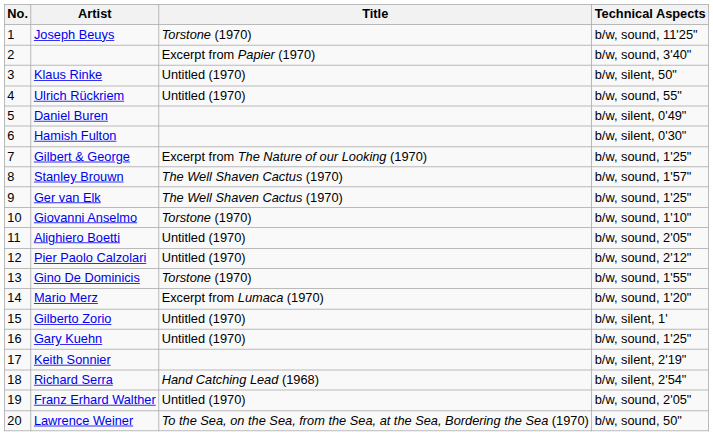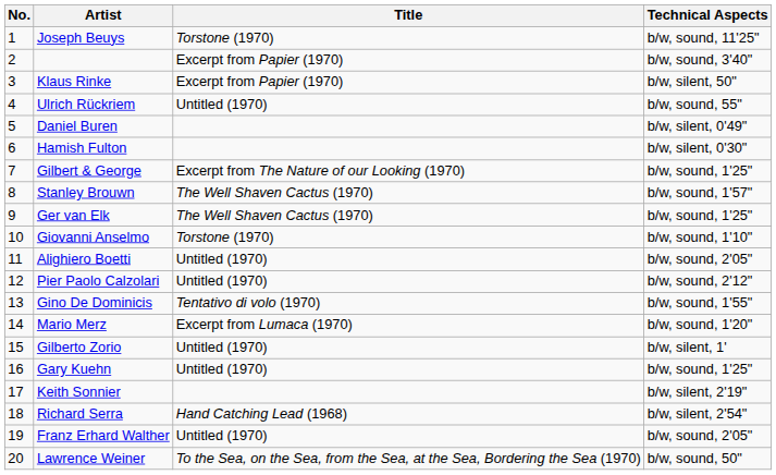Klaus Rinke | Title: Untitled (1970) -> Excerpt from Papier (1970)
Gino De Dominicis | Title: Torstone (1970) -> Tentativo di volo (1970)
